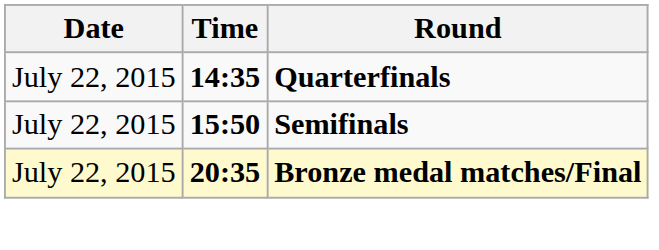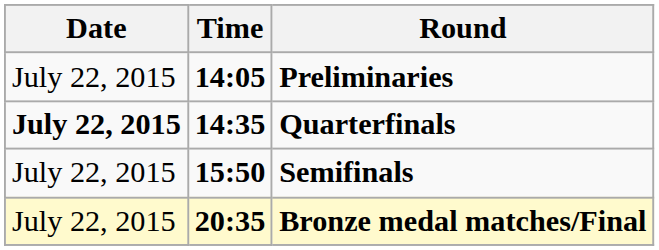+ row: July 22, 2015 | 14:05 | Preliminaries
Quarterfinals | Date: normal -> bold
